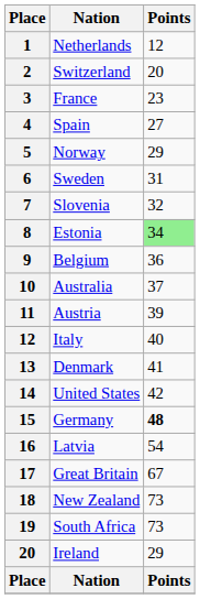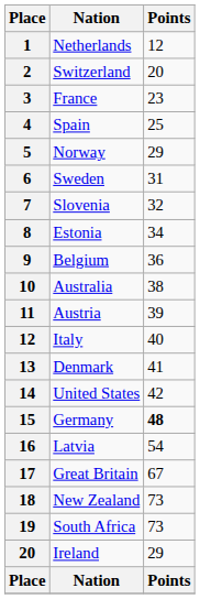Spain | Points: 27 -> 25
Estonia | Points: lightgreen background -> no background
Australia | Points: 37 -> 38
